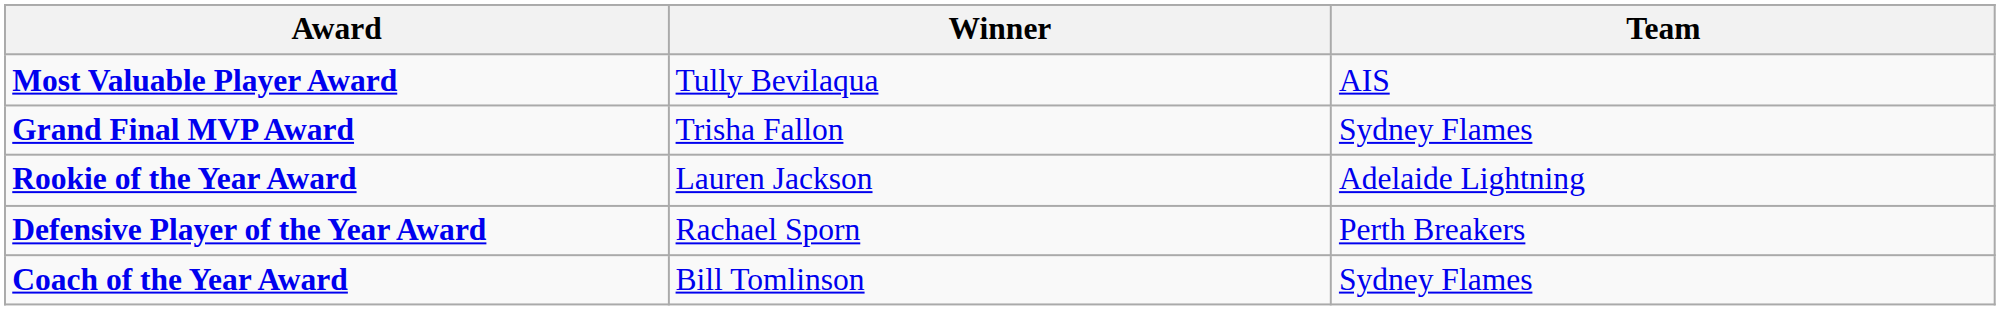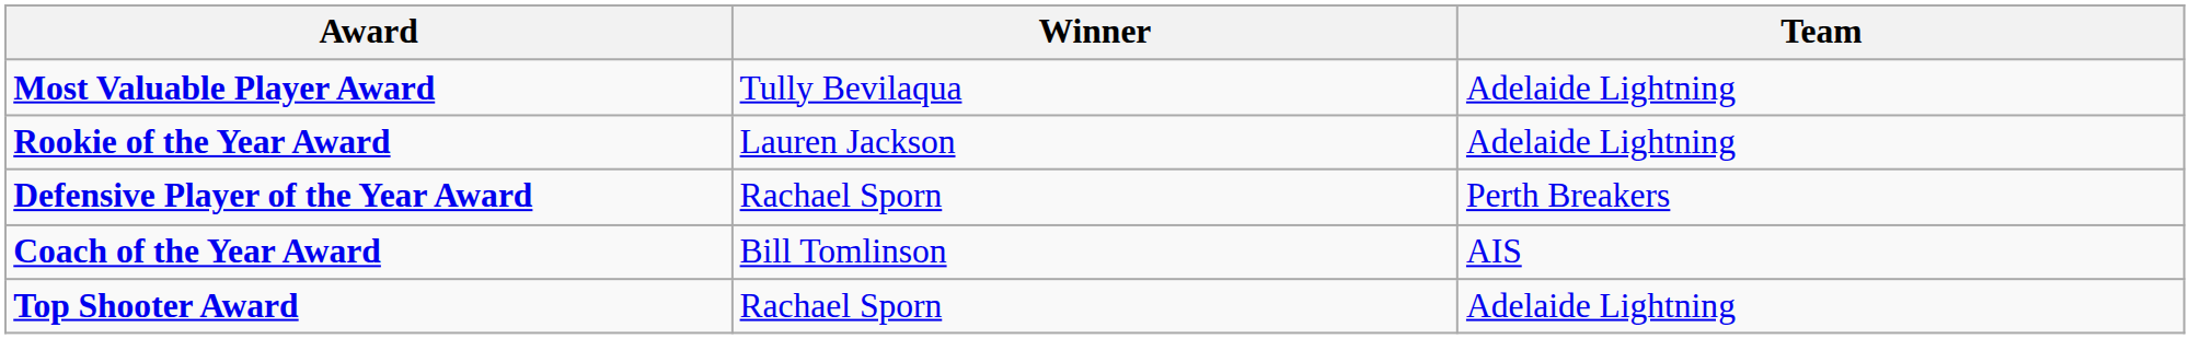Most Valuable Player Award | Team: AIS -> Adelaide Lightning
- row: Grand Final MVP Award | Trisha Fallon | Sydney Flames
Coach of the Year Award | Team: Sydney Flames -> AIS
+ row: Top Shooter Award | Rachael Sporn | Adelaide Lightning
